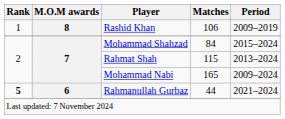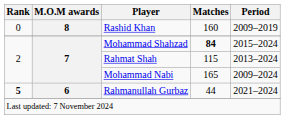Rashid Khan | Rank: 1 -> 0
Rashid Khan | Matches: 106 -> 160
Mohammad Shahzad | Matches: normal -> bold
